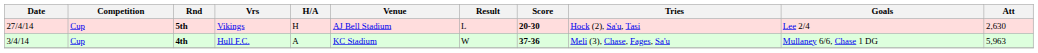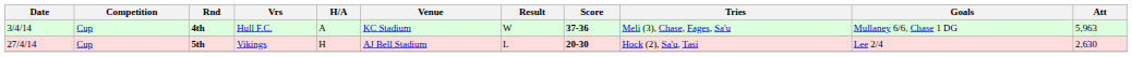rows swapped: 4th <-> 5th
